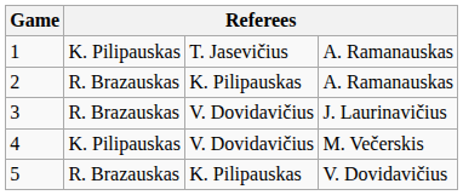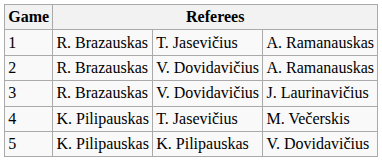1 | column 2: K. Pilipauskas -> R. Brazauskas
2 | column 3: K. Pilipauskas -> V. Dovidavičius
4 | column 3: V. Dovidavičius -> T. Jasevičius
5 | column 2: R. Brazauskas -> K. Pilipauskas
